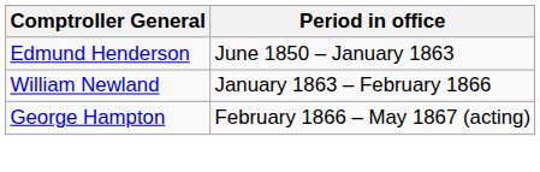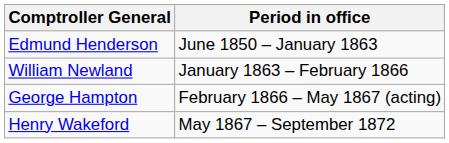+ row: Henry Wakeford | May 1867 – September 1872
